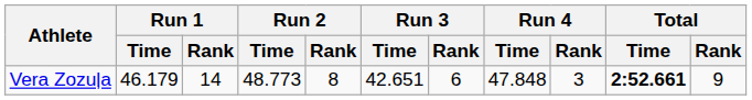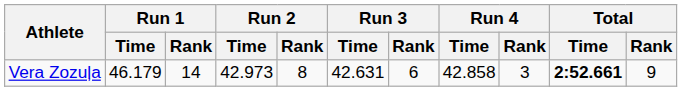Vera Zozuļa | Run 2 / Time: 48.773 -> 42.973
Vera Zozuļa | Run 3 / Time: 42.651 -> 42.631
Vera Zozuļa | Run 4 / Time: 47.848 -> 42.858
